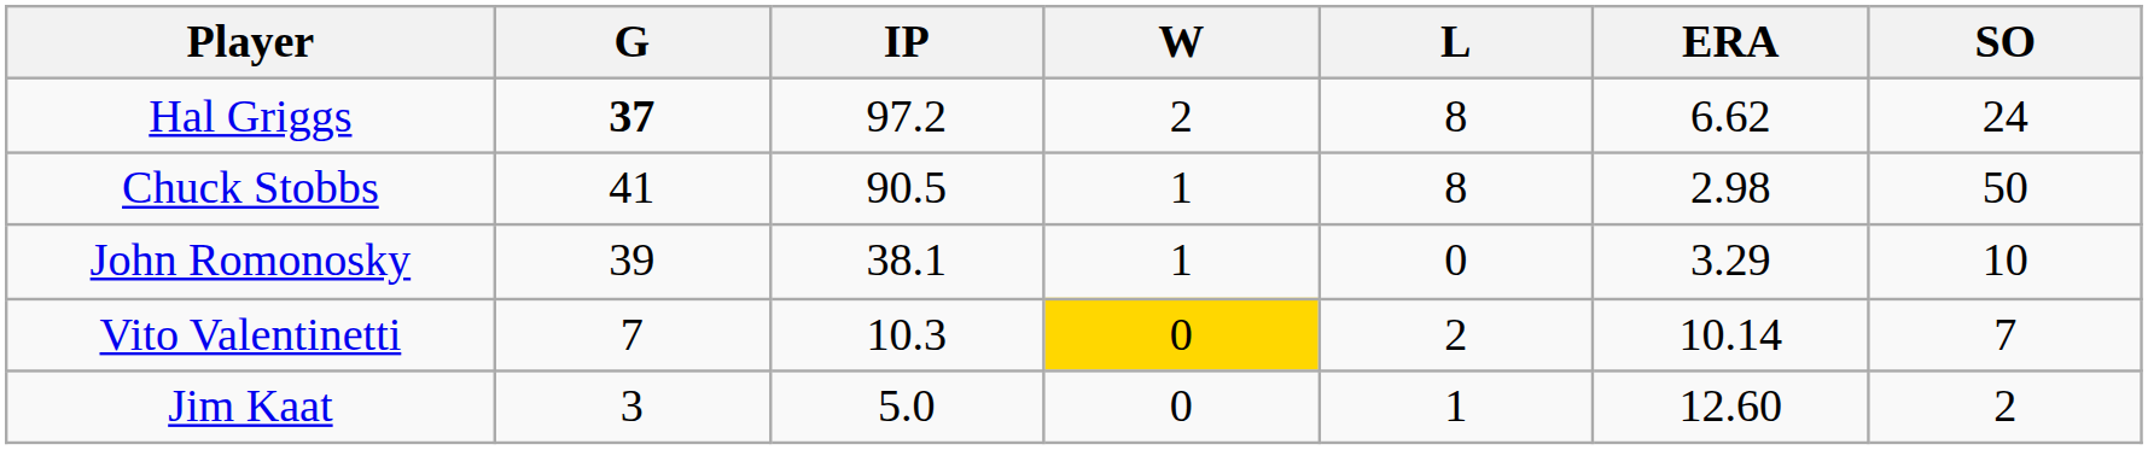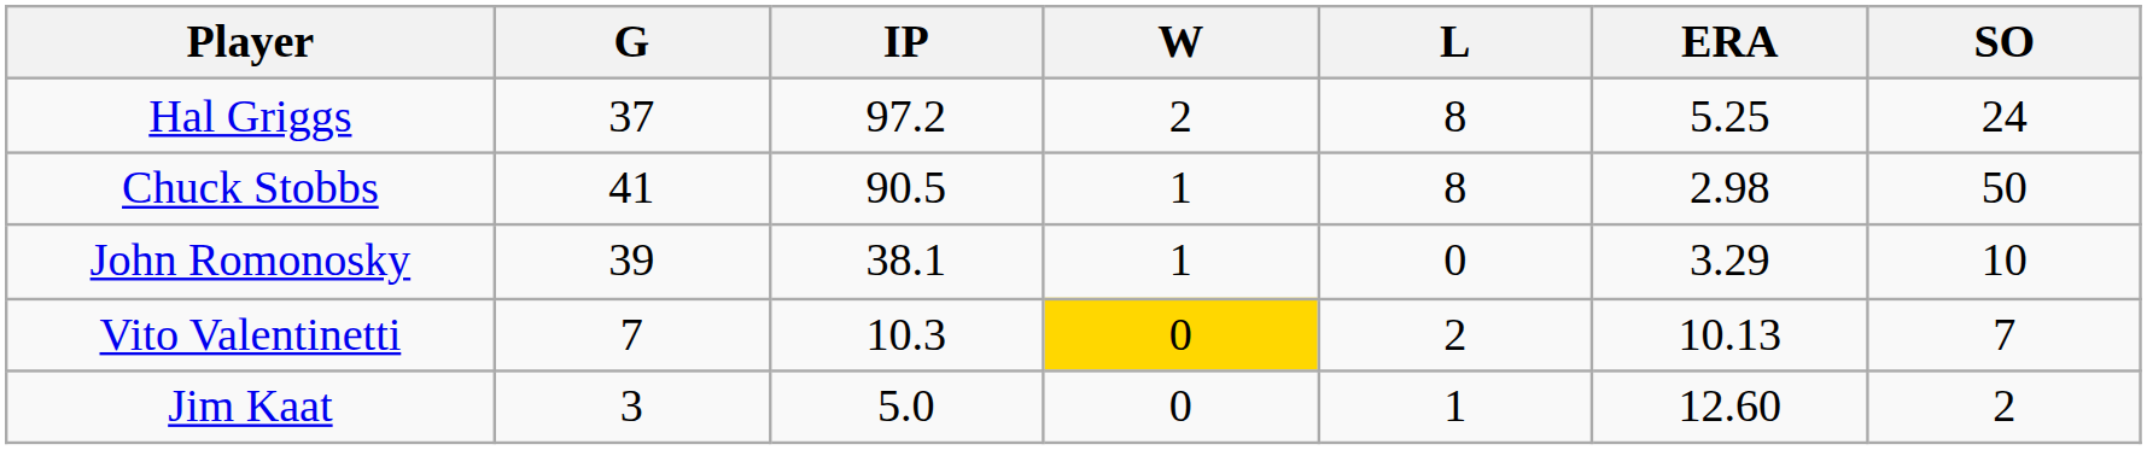Hal Griggs | G: bold -> normal
Hal Griggs | ERA: 6.62 -> 5.25
Vito Valentinetti | ERA: 10.14 -> 10.13
